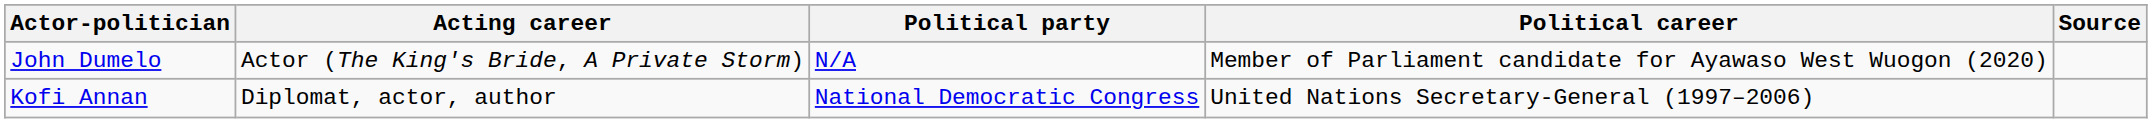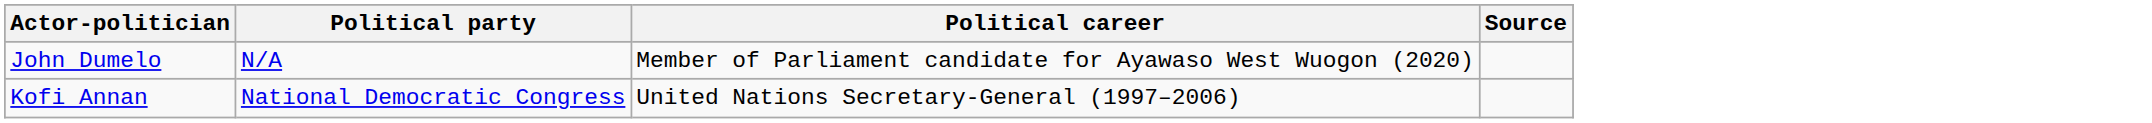- column: Acting career | Actor (The King's Bride, A Private Storm) | Diplomat, actor, author
